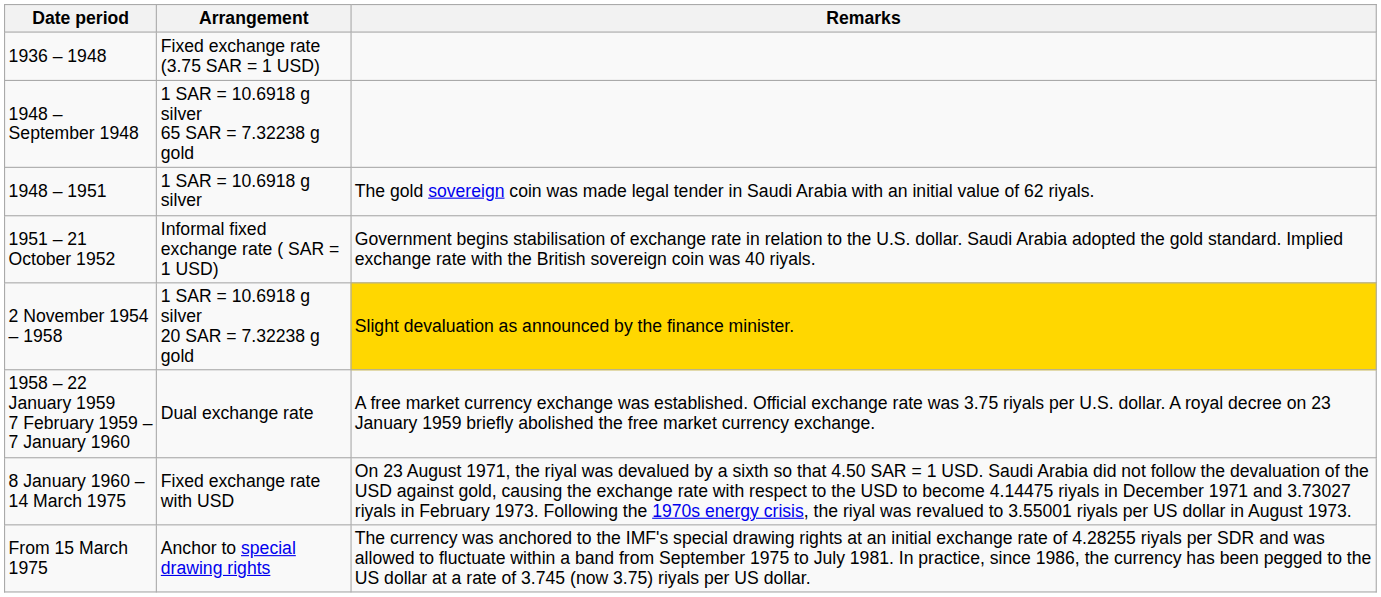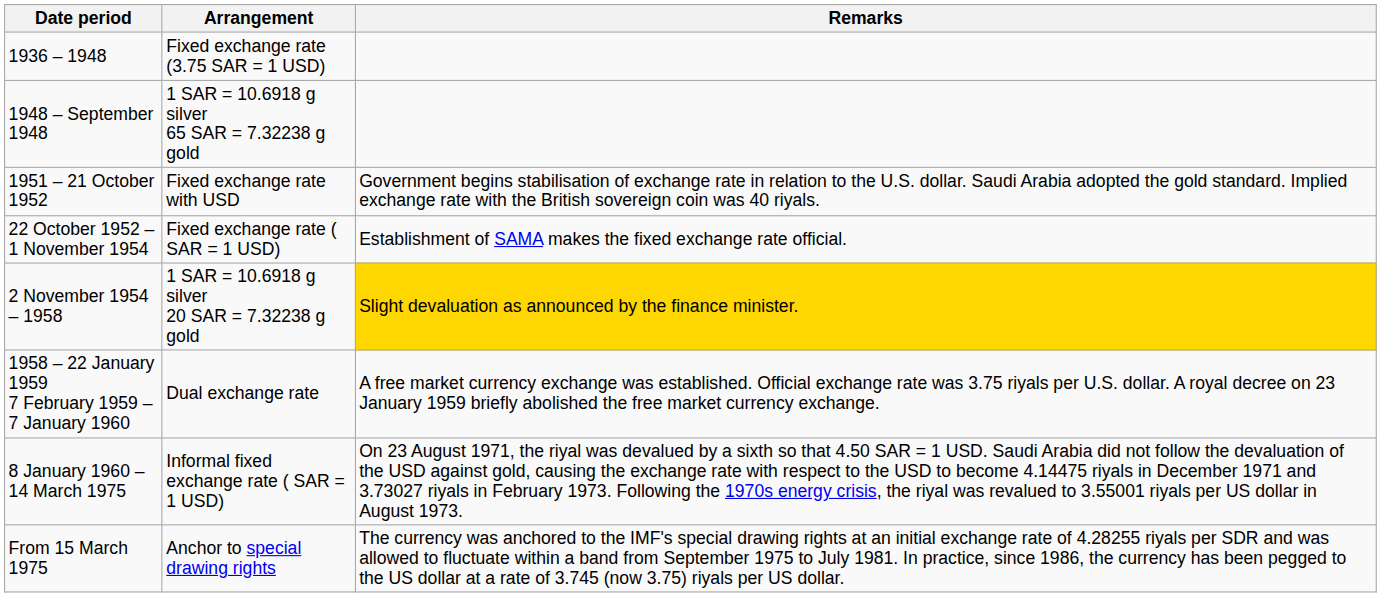- row: 1948 – 1951 | 1 SAR = 10.6918 g silver | The gold sovereign coin was made legal tender in Saudi Arabia with an initial value of 62 riyals.
1951 – 21 October 1952 | Arrangement: Informal fixed exchange rate ( SAR = 1 USD) -> Fixed exchange rate with USD
+ row: 22 October 1952 – 1 November 1954 | Fixed exchange rate ( SAR = 1 USD) | Establishment of SAMA makes the fixed exchange rate official.
8 January 1960 – 14 March 1975 | Arrangement: Fixed exchange rate with USD -> Informal fixed exchange rate ( SAR = 1 USD)
